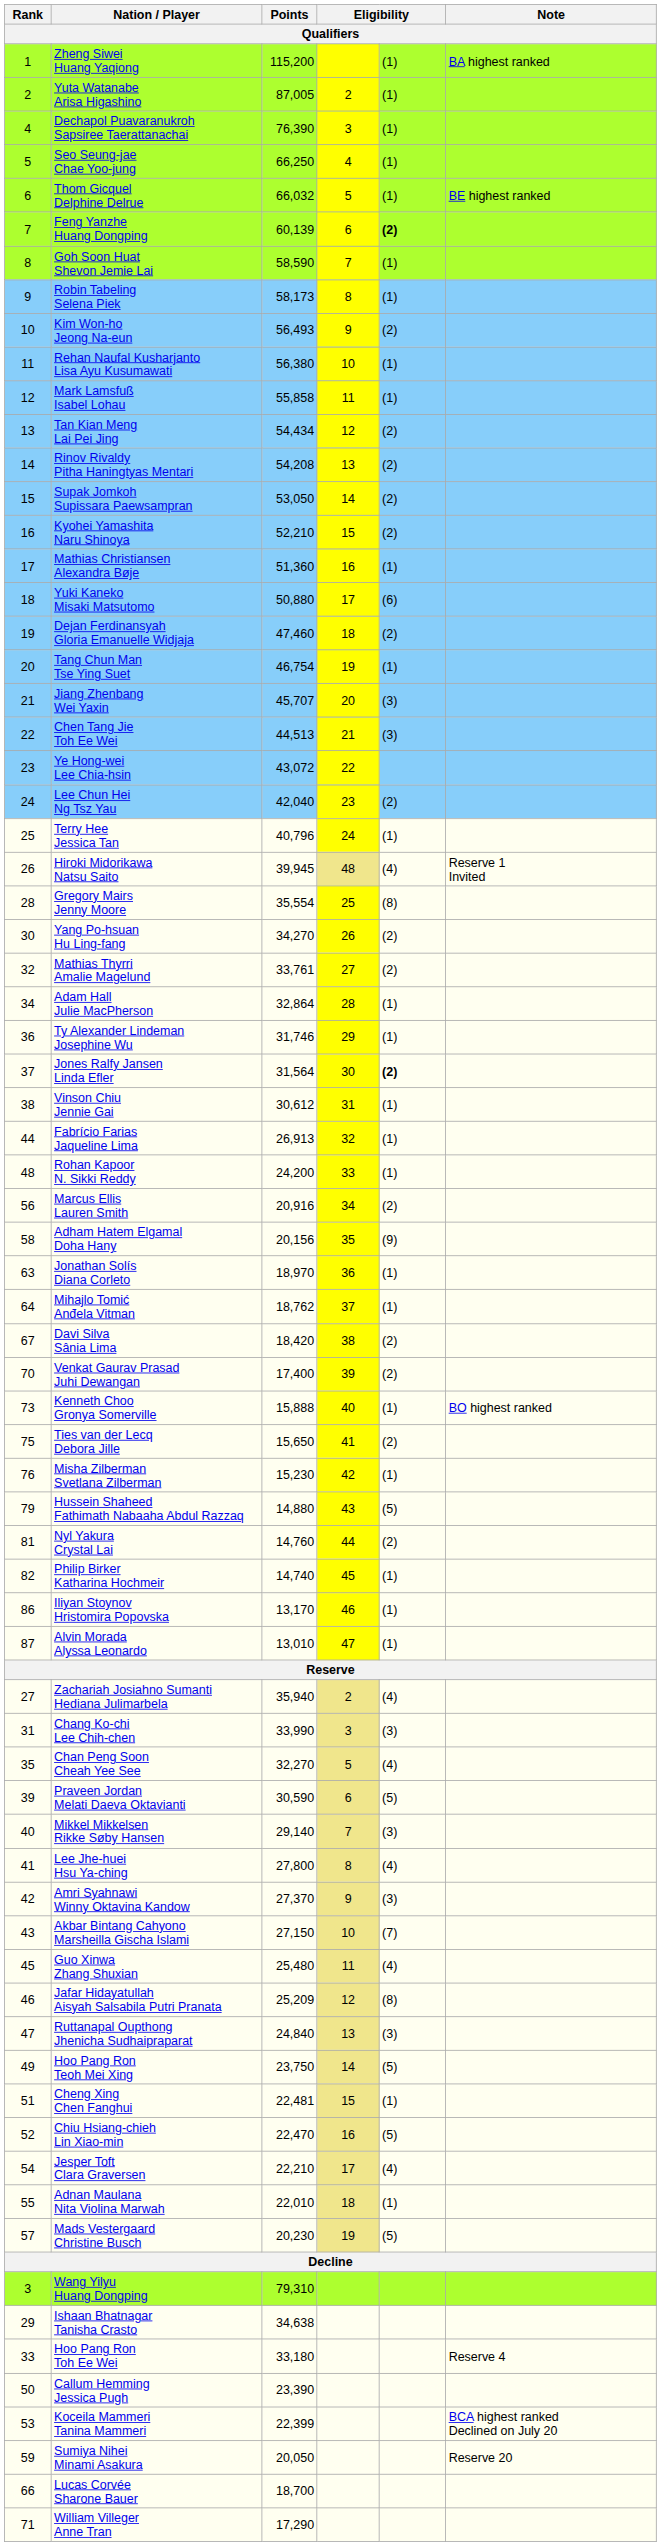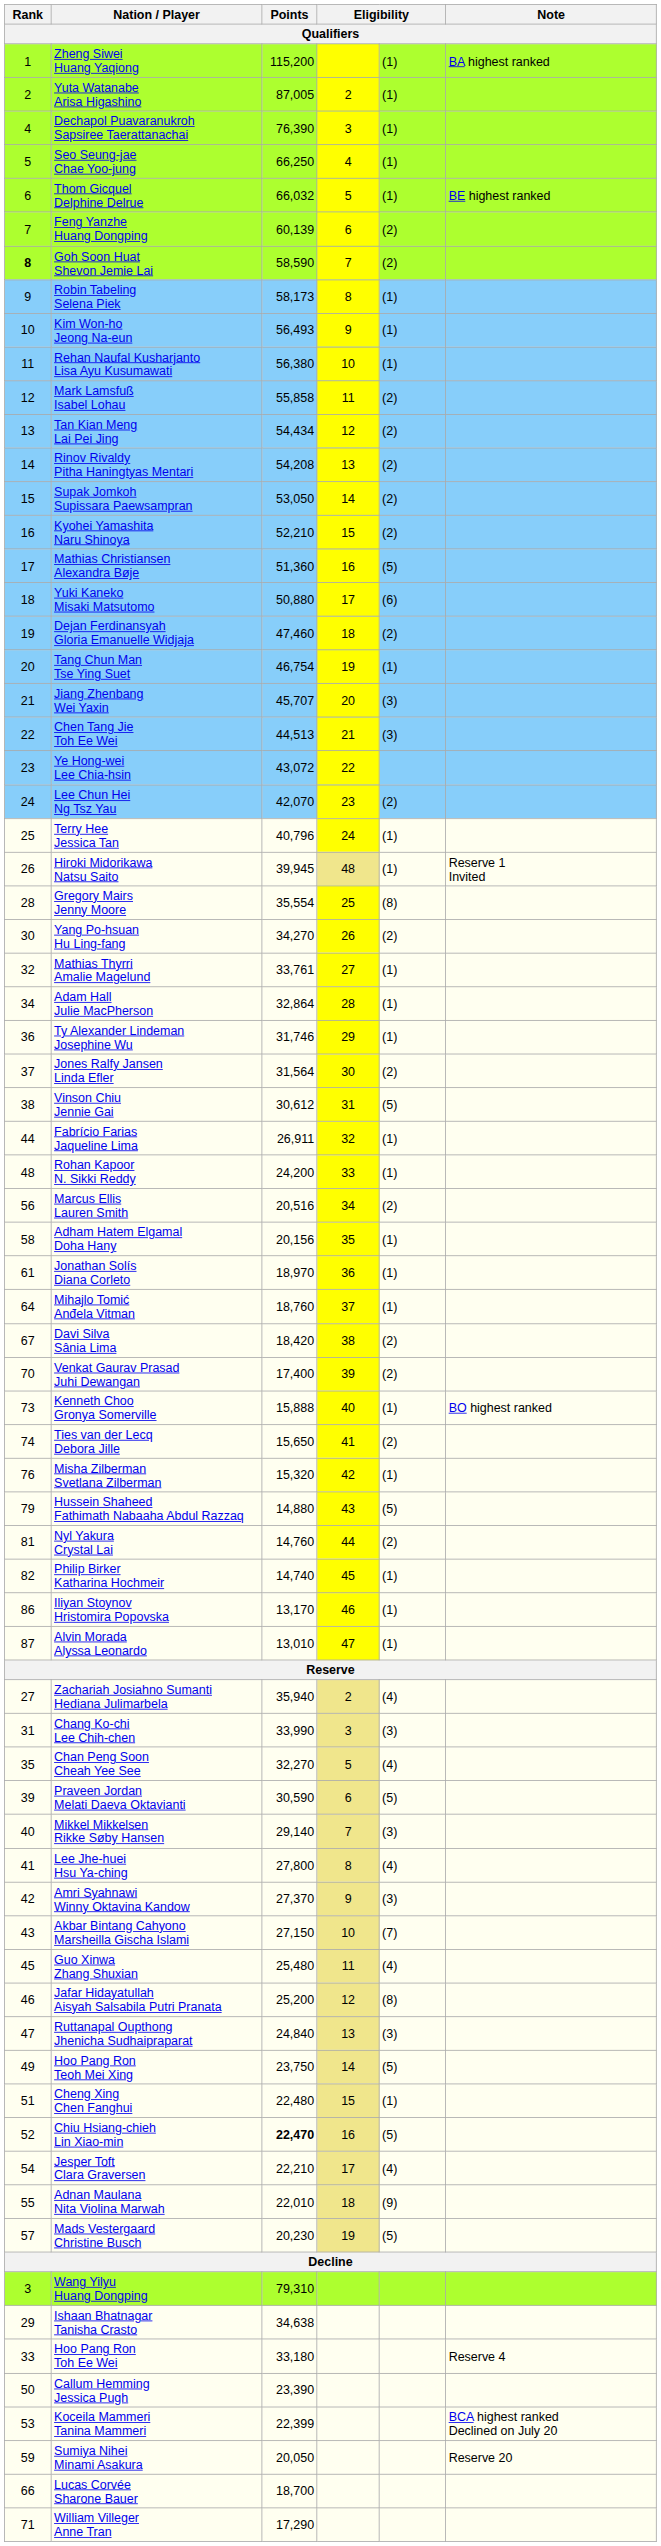Feng Yanzhe Huang Dongping | column 5: bold -> normal
Goh Soon Huat Shevon Jemie Lai | Rank: normal -> bold
Goh Soon Huat Shevon Jemie Lai | column 5: (1) -> (2)
Kim Won-ho Jeong Na-eun | column 5: (2) -> (1)
Mark Lamsfuß Isabel Lohau | column 5: (1) -> (2)
Mathias Christiansen Alexandra Bøje | column 5: (1) -> (5)
Lee Chun Hei Ng Tsz Yau | Points: 42,040 -> 42,070
Hiroki Midorikawa Natsu Saito | column 5: (4) -> (1)
Mathias Thyrri Amalie Magelund | column 5: (2) -> (1)
Jones Ralfy Jansen Linda Efler | column 5: bold -> normal
Vinson Chiu Jennie Gai | column 5: (1) -> (5)
Fabrício Farias Jaqueline Lima | Points: 26,913 -> 26,911
Marcus Ellis Lauren Smith | Points: 20,916 -> 20,516
Adham Hatem Elgamal Doha Hany | column 5: (9) -> (1)
Jonathan Solís Diana Corleto | Rank: 63 -> 61
Mihajlo Tomić Anđela Vitman | Points: 18,762 -> 18,760
Ties van der Lecq Debora Jille | Rank: 75 -> 74
Misha Zilberman Svetlana Zilberman | Points: 15,230 -> 15,320
Jafar Hidayatullah Aisyah Salsabila Putri Pranata | Points: 25,209 -> 25,200
Cheng Xing Chen Fanghui | Points: 22,481 -> 22,480
Chiu Hsiang-chieh Lin Xiao-min | Points: normal -> bold
Adnan Maulana Nita Violina Marwah | column 5: (1) -> (9)
